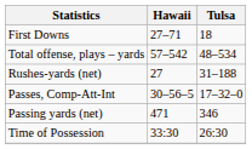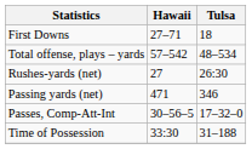Rushes-yards (net) | Tulsa: 31–188 -> 26:30
rows swapped: Passing yards (net) <-> Passes, Comp-Att-Int
Time of Possession | Tulsa: 26:30 -> 31–188
